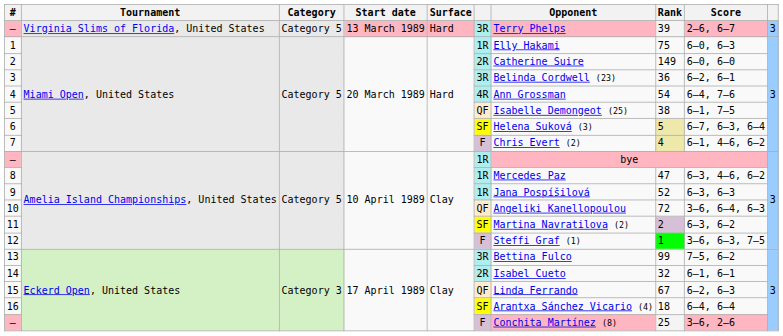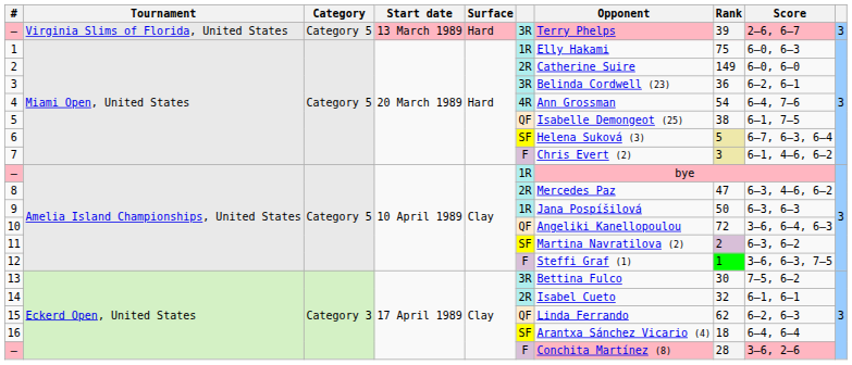7 | Rank: 4 -> 3
8 | column 6: 1R -> 2R
9 | Rank: 52 -> 50
13 | Rank: 99 -> 30
15 | Rank: 67 -> 62
– / Eckerd Open, United States | Rank: 25 -> 28
